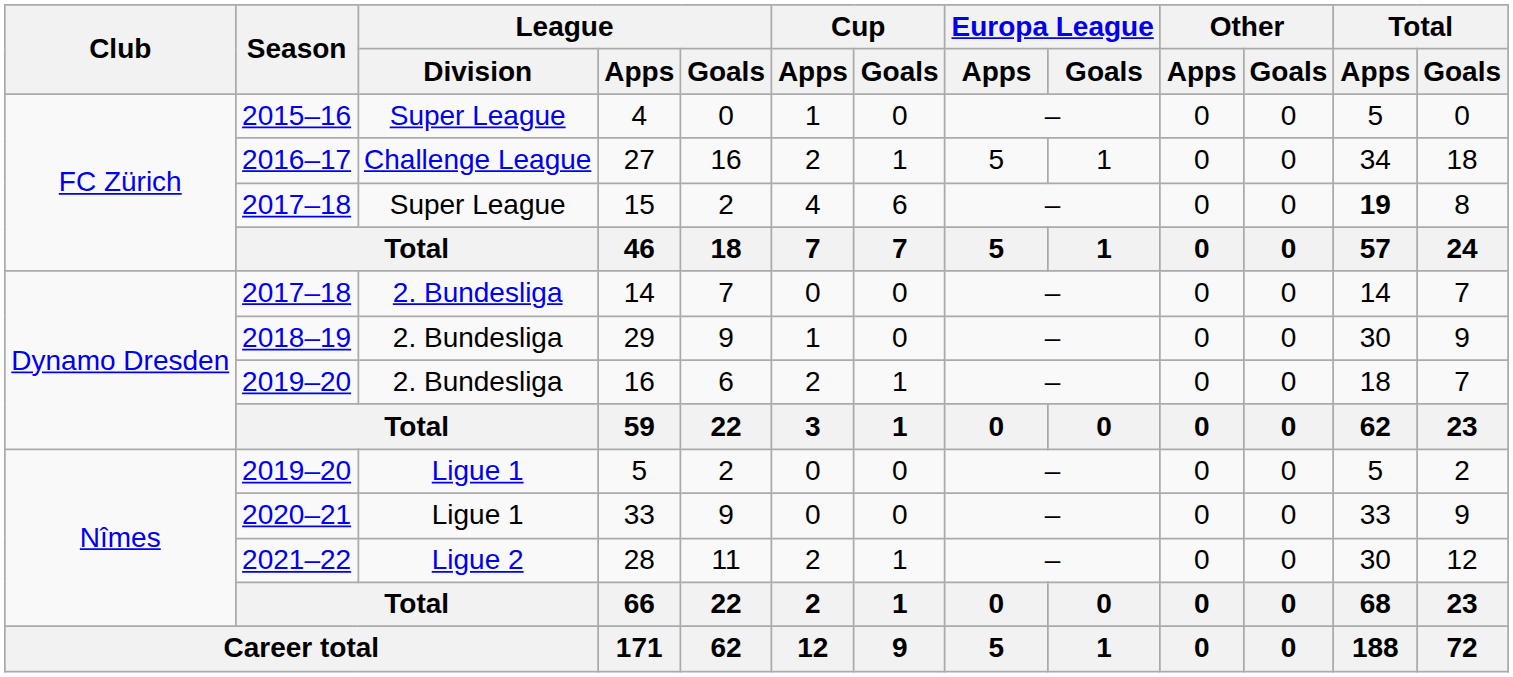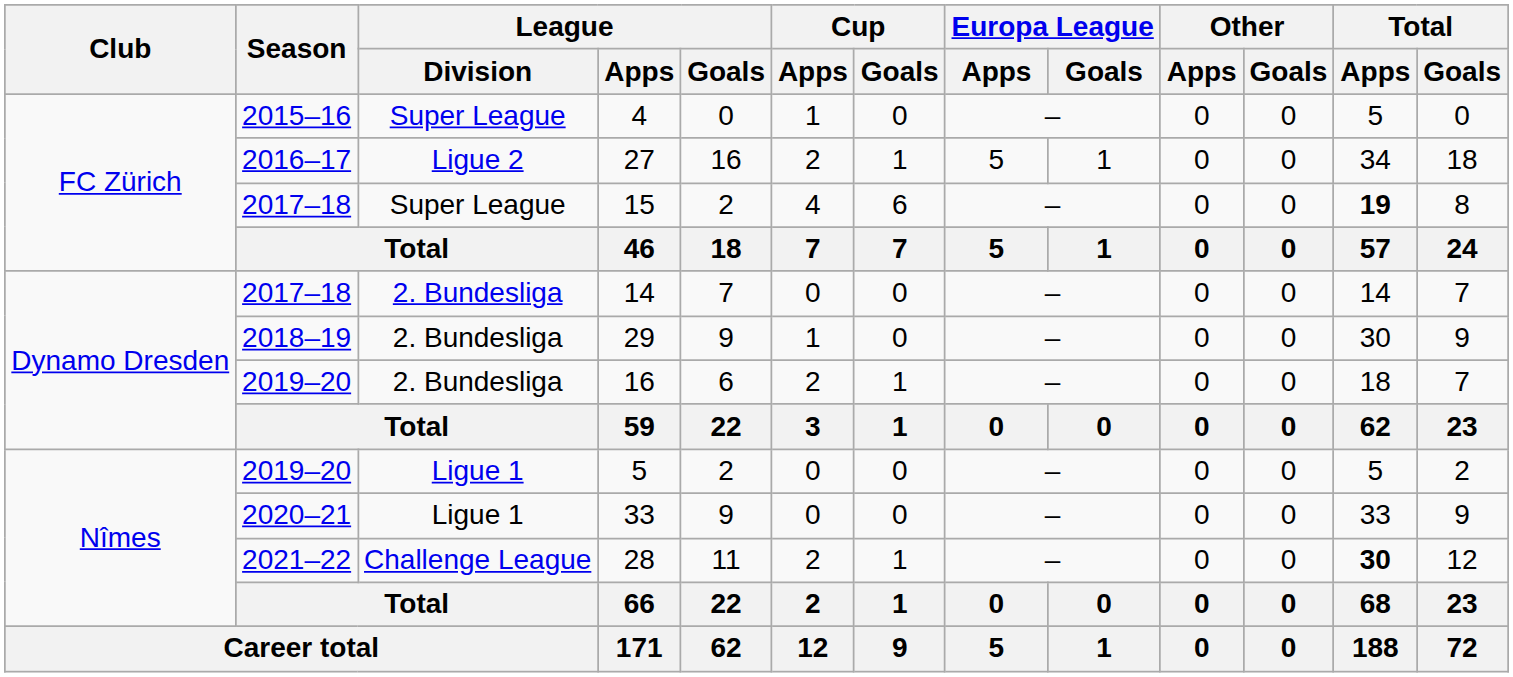27 | League / Division: Challenge League -> Ligue 2
28 | League / Division: Ligue 2 -> Challenge League
28 | Total / Apps: normal -> bold
